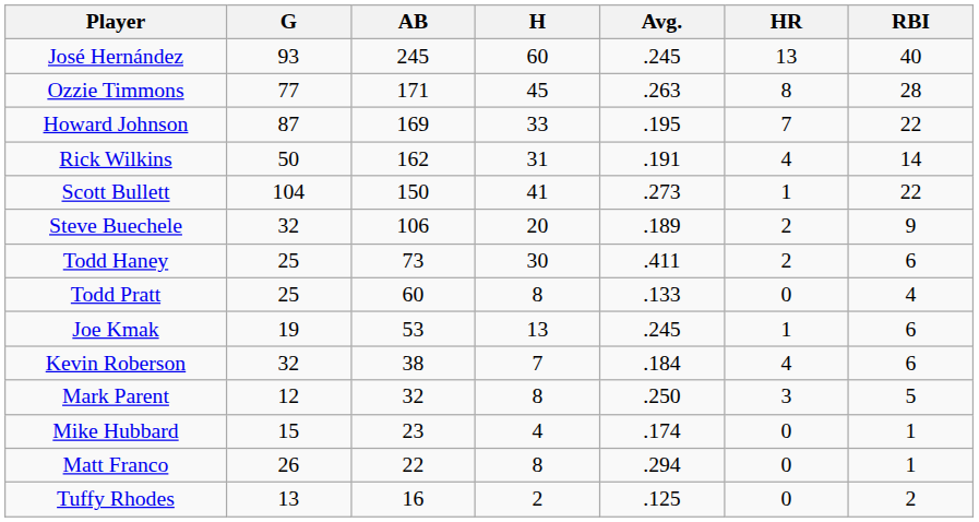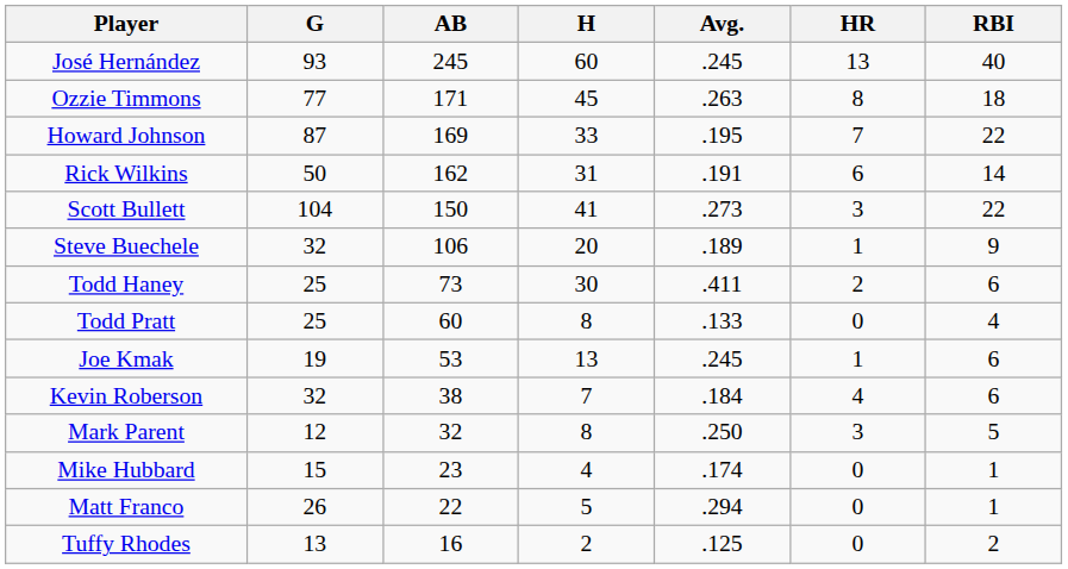Ozzie Timmons | RBI: 28 -> 18
Rick Wilkins | HR: 4 -> 6
Scott Bullett | HR: 1 -> 3
Steve Buechele | HR: 2 -> 1
Matt Franco | H: 8 -> 5
